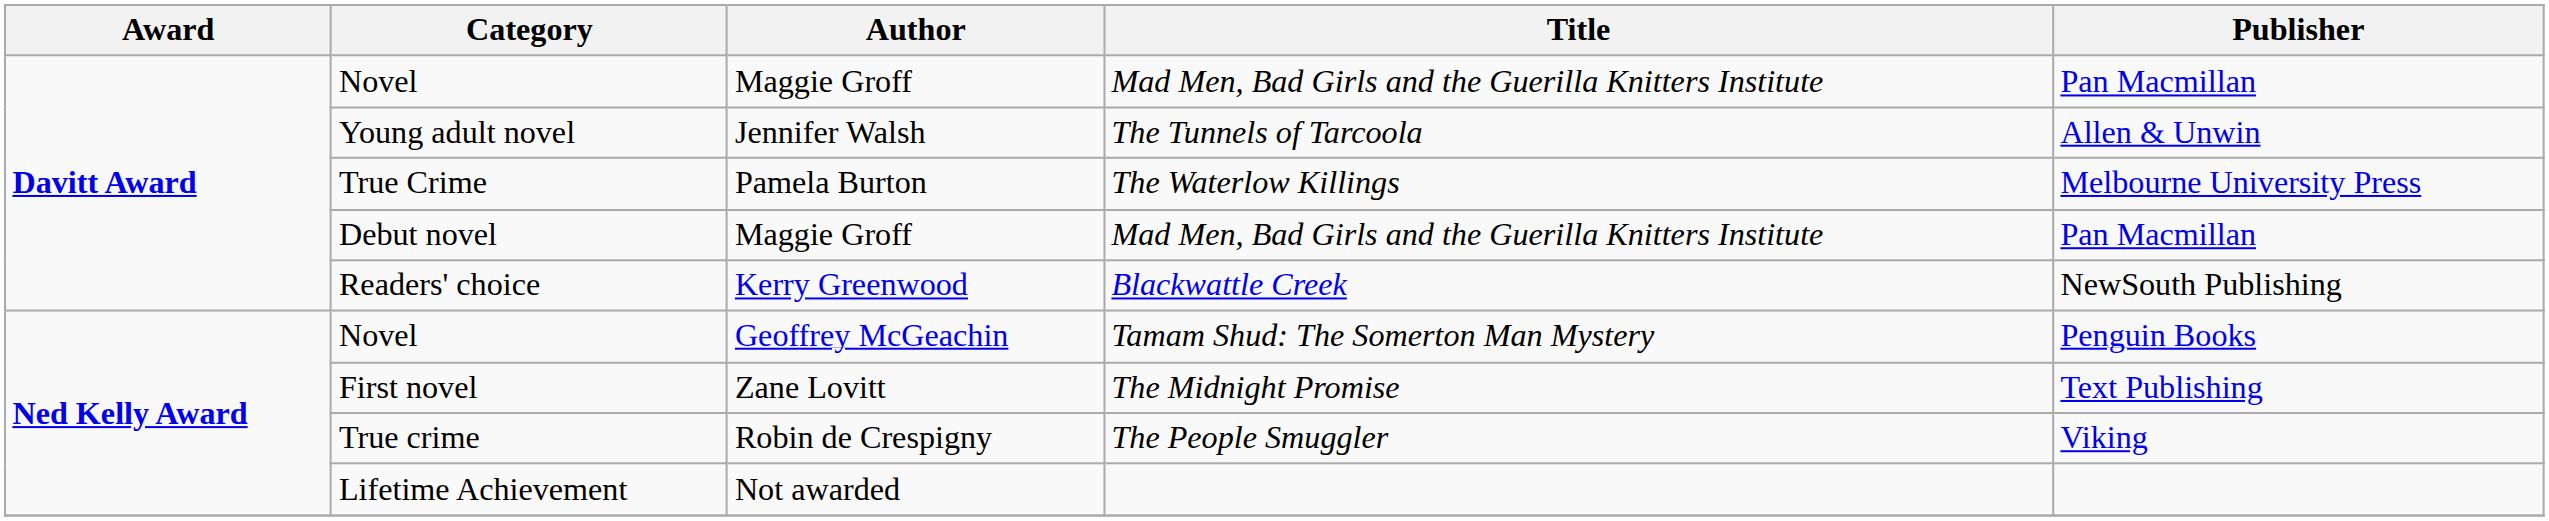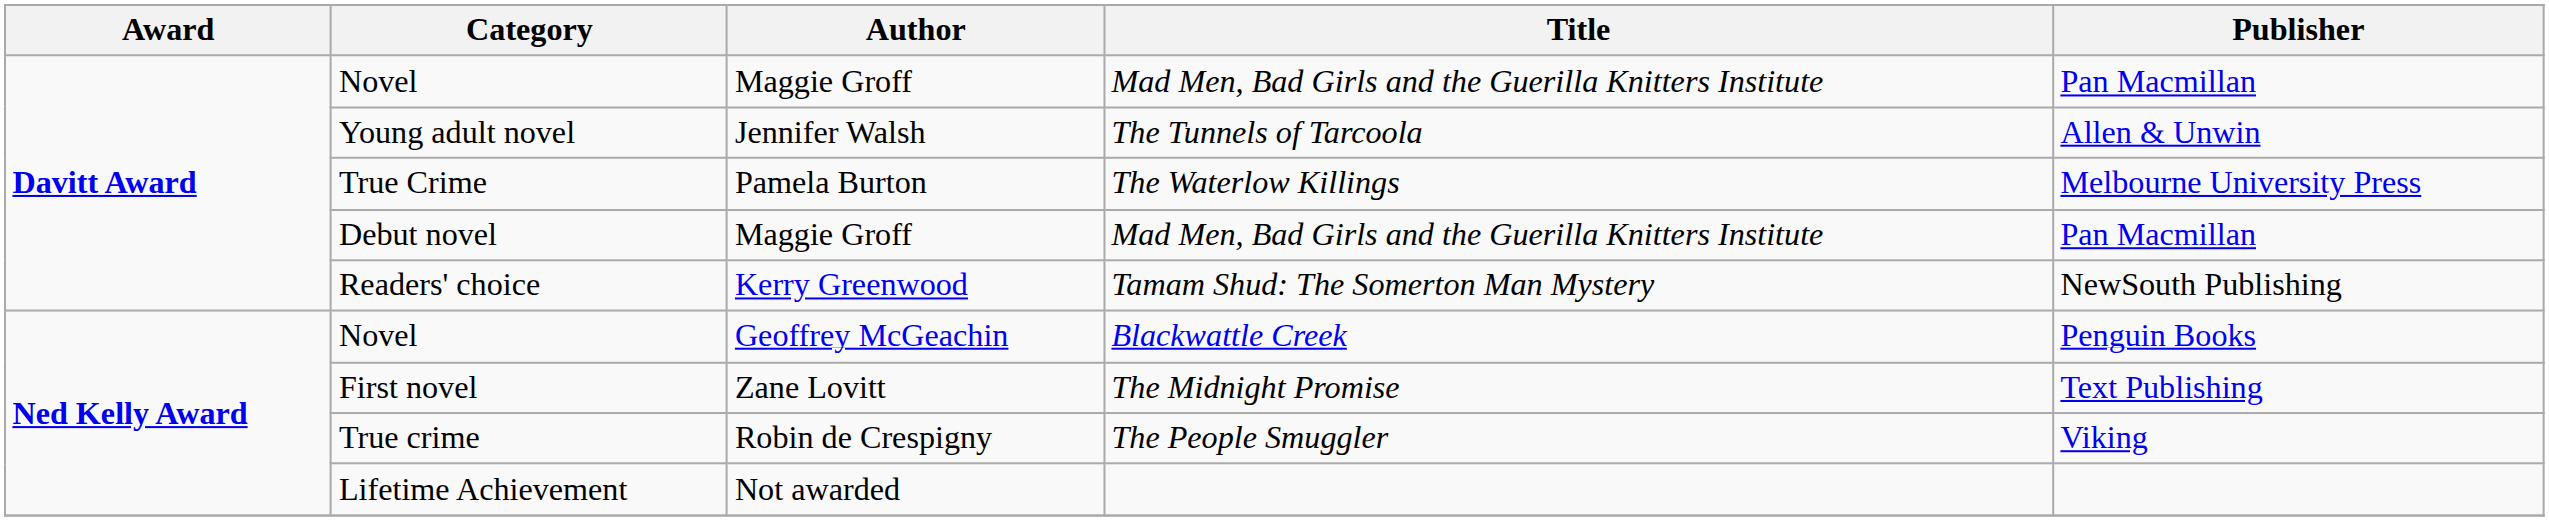Readers' choice | Title: Blackwattle Creek -> Tamam Shud: The Somerton Man Mystery
Novel / Geoffrey McGeachin | Title: Tamam Shud: The Somerton Man Mystery -> Blackwattle Creek
